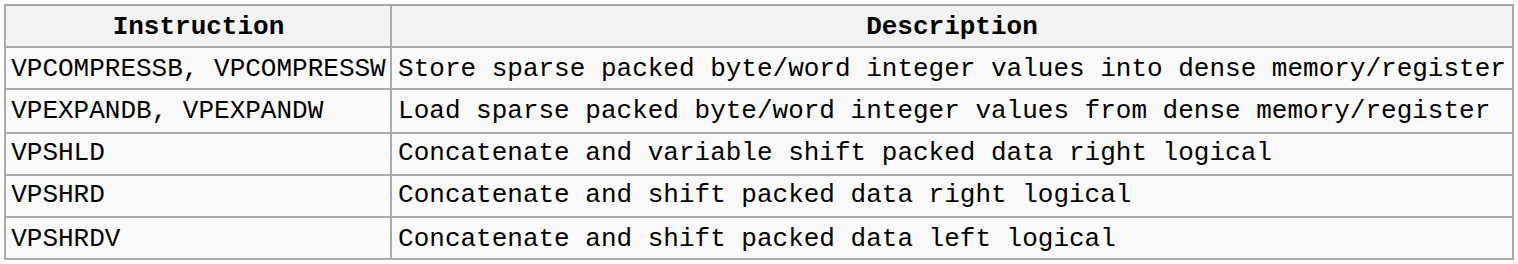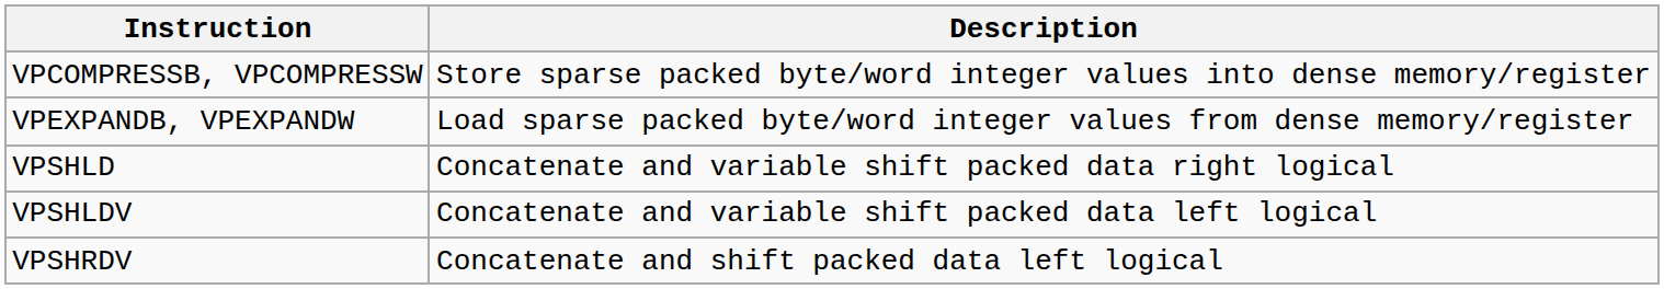+ row: VPSHLDV | Concatenate and variable shift packed data left logical
- row: VPSHRD | Concatenate and shift packed data right logical
